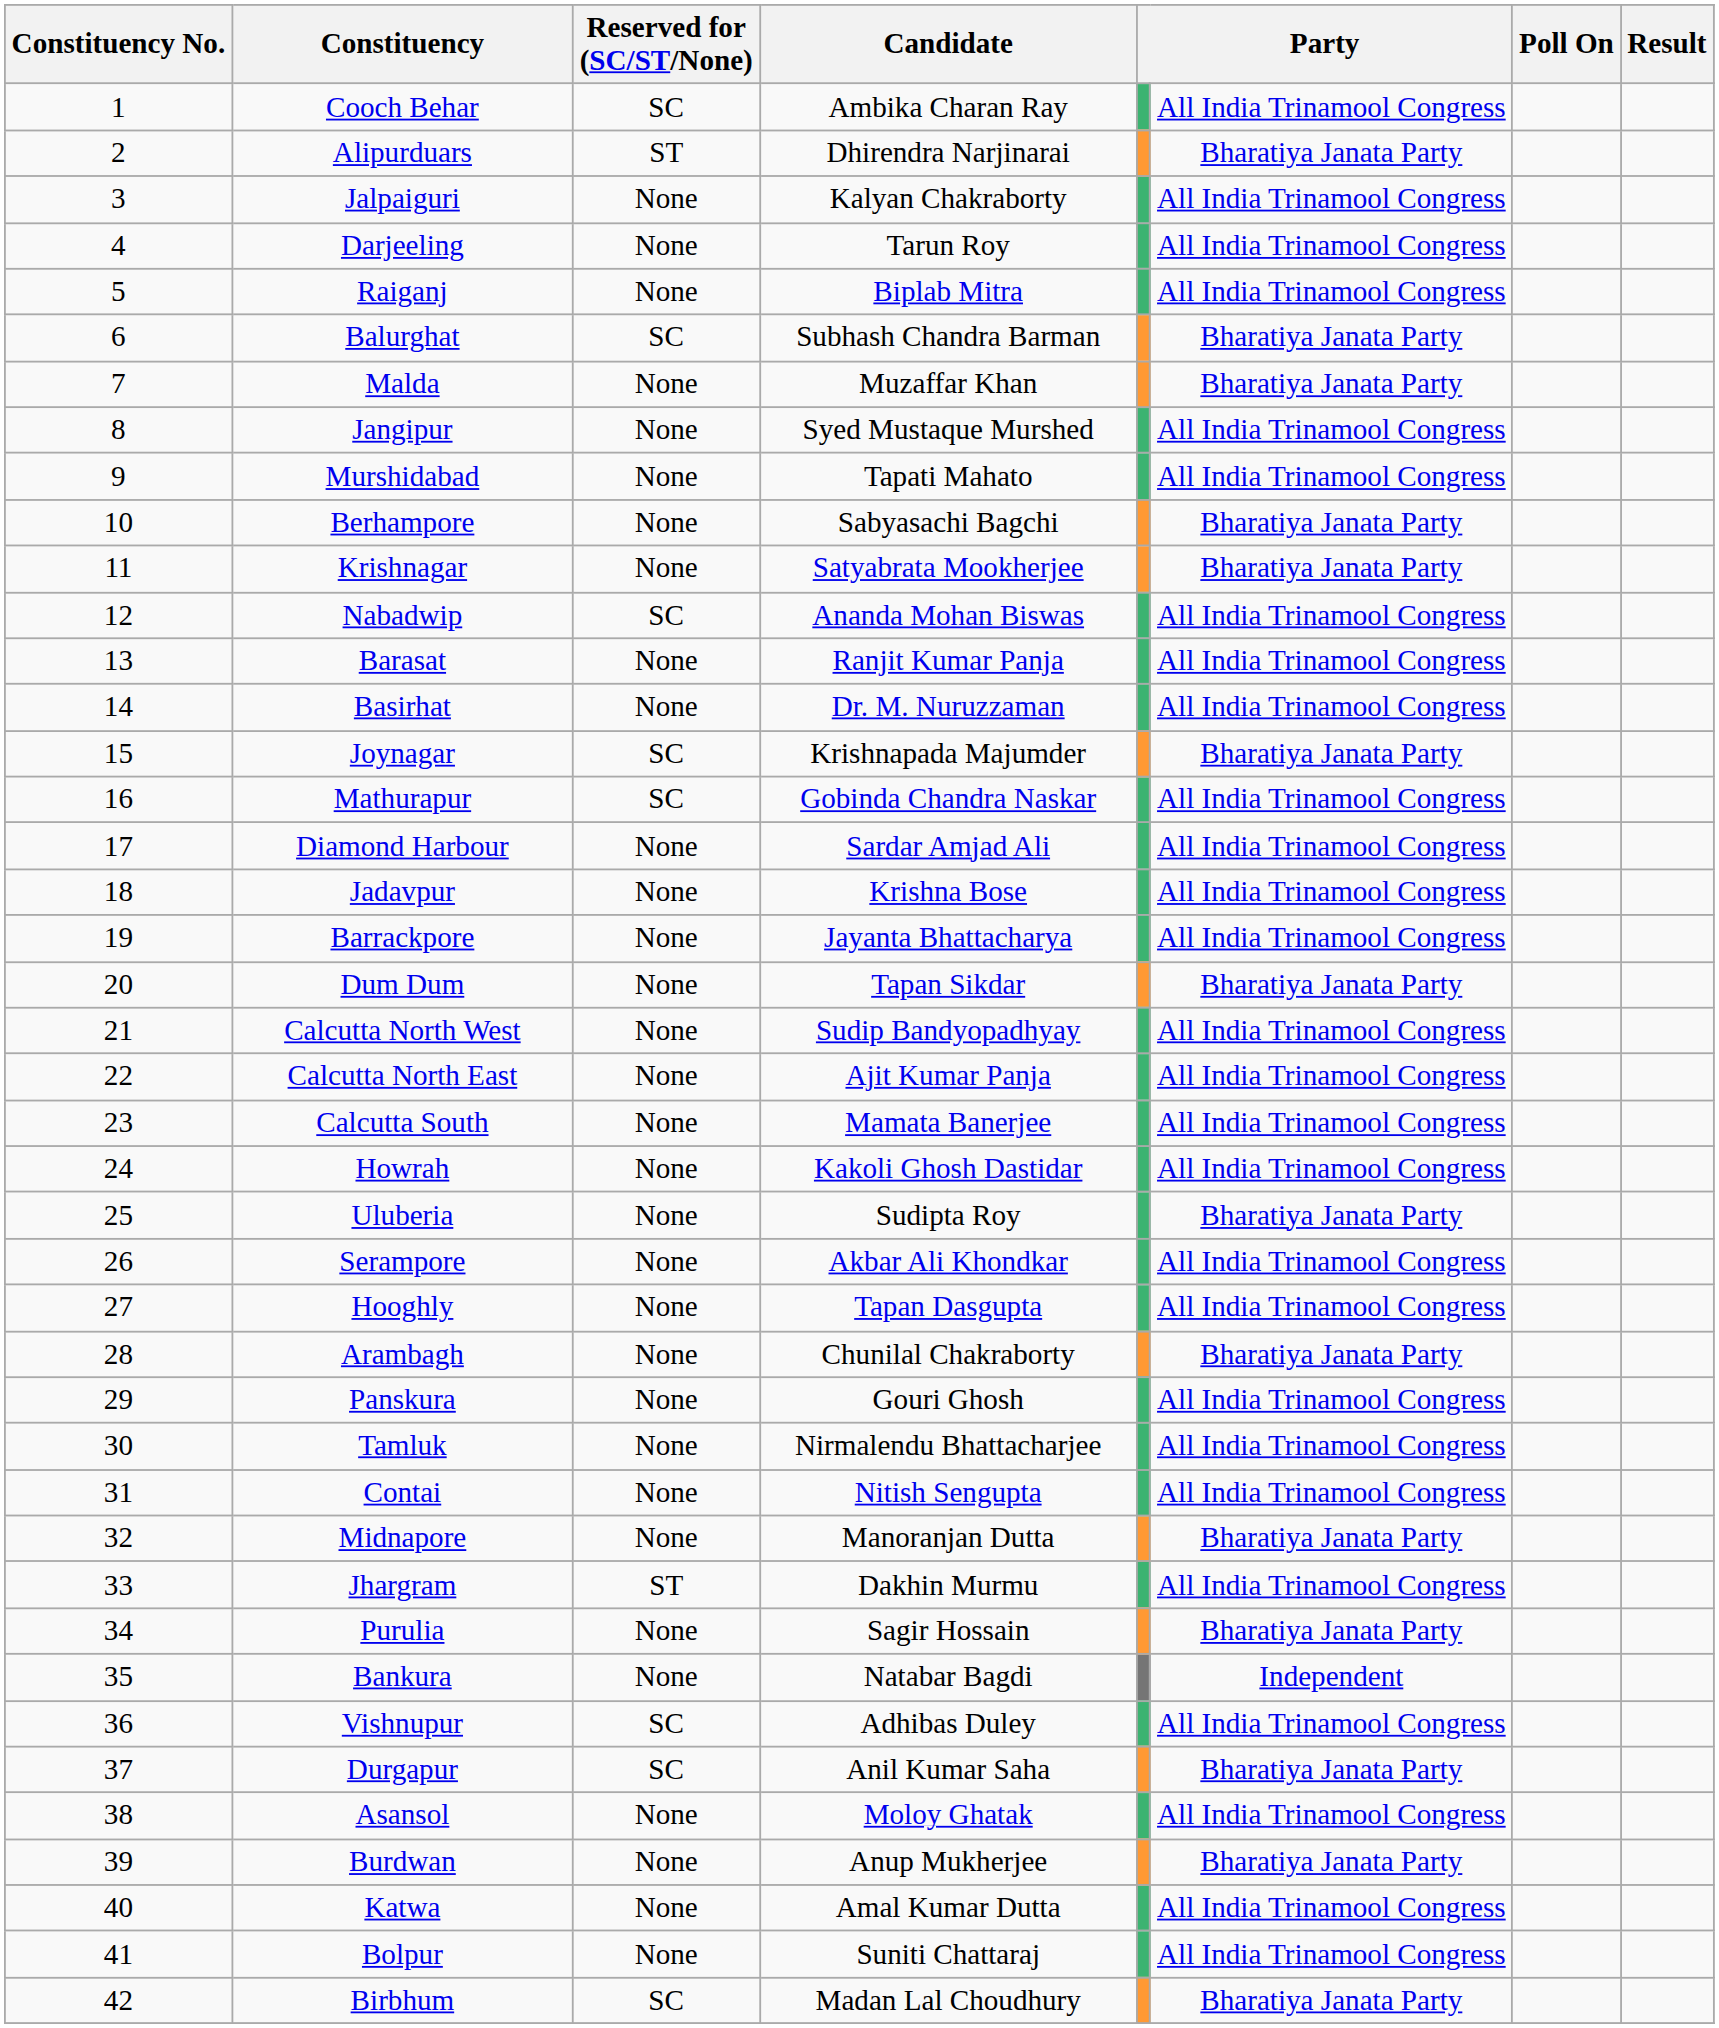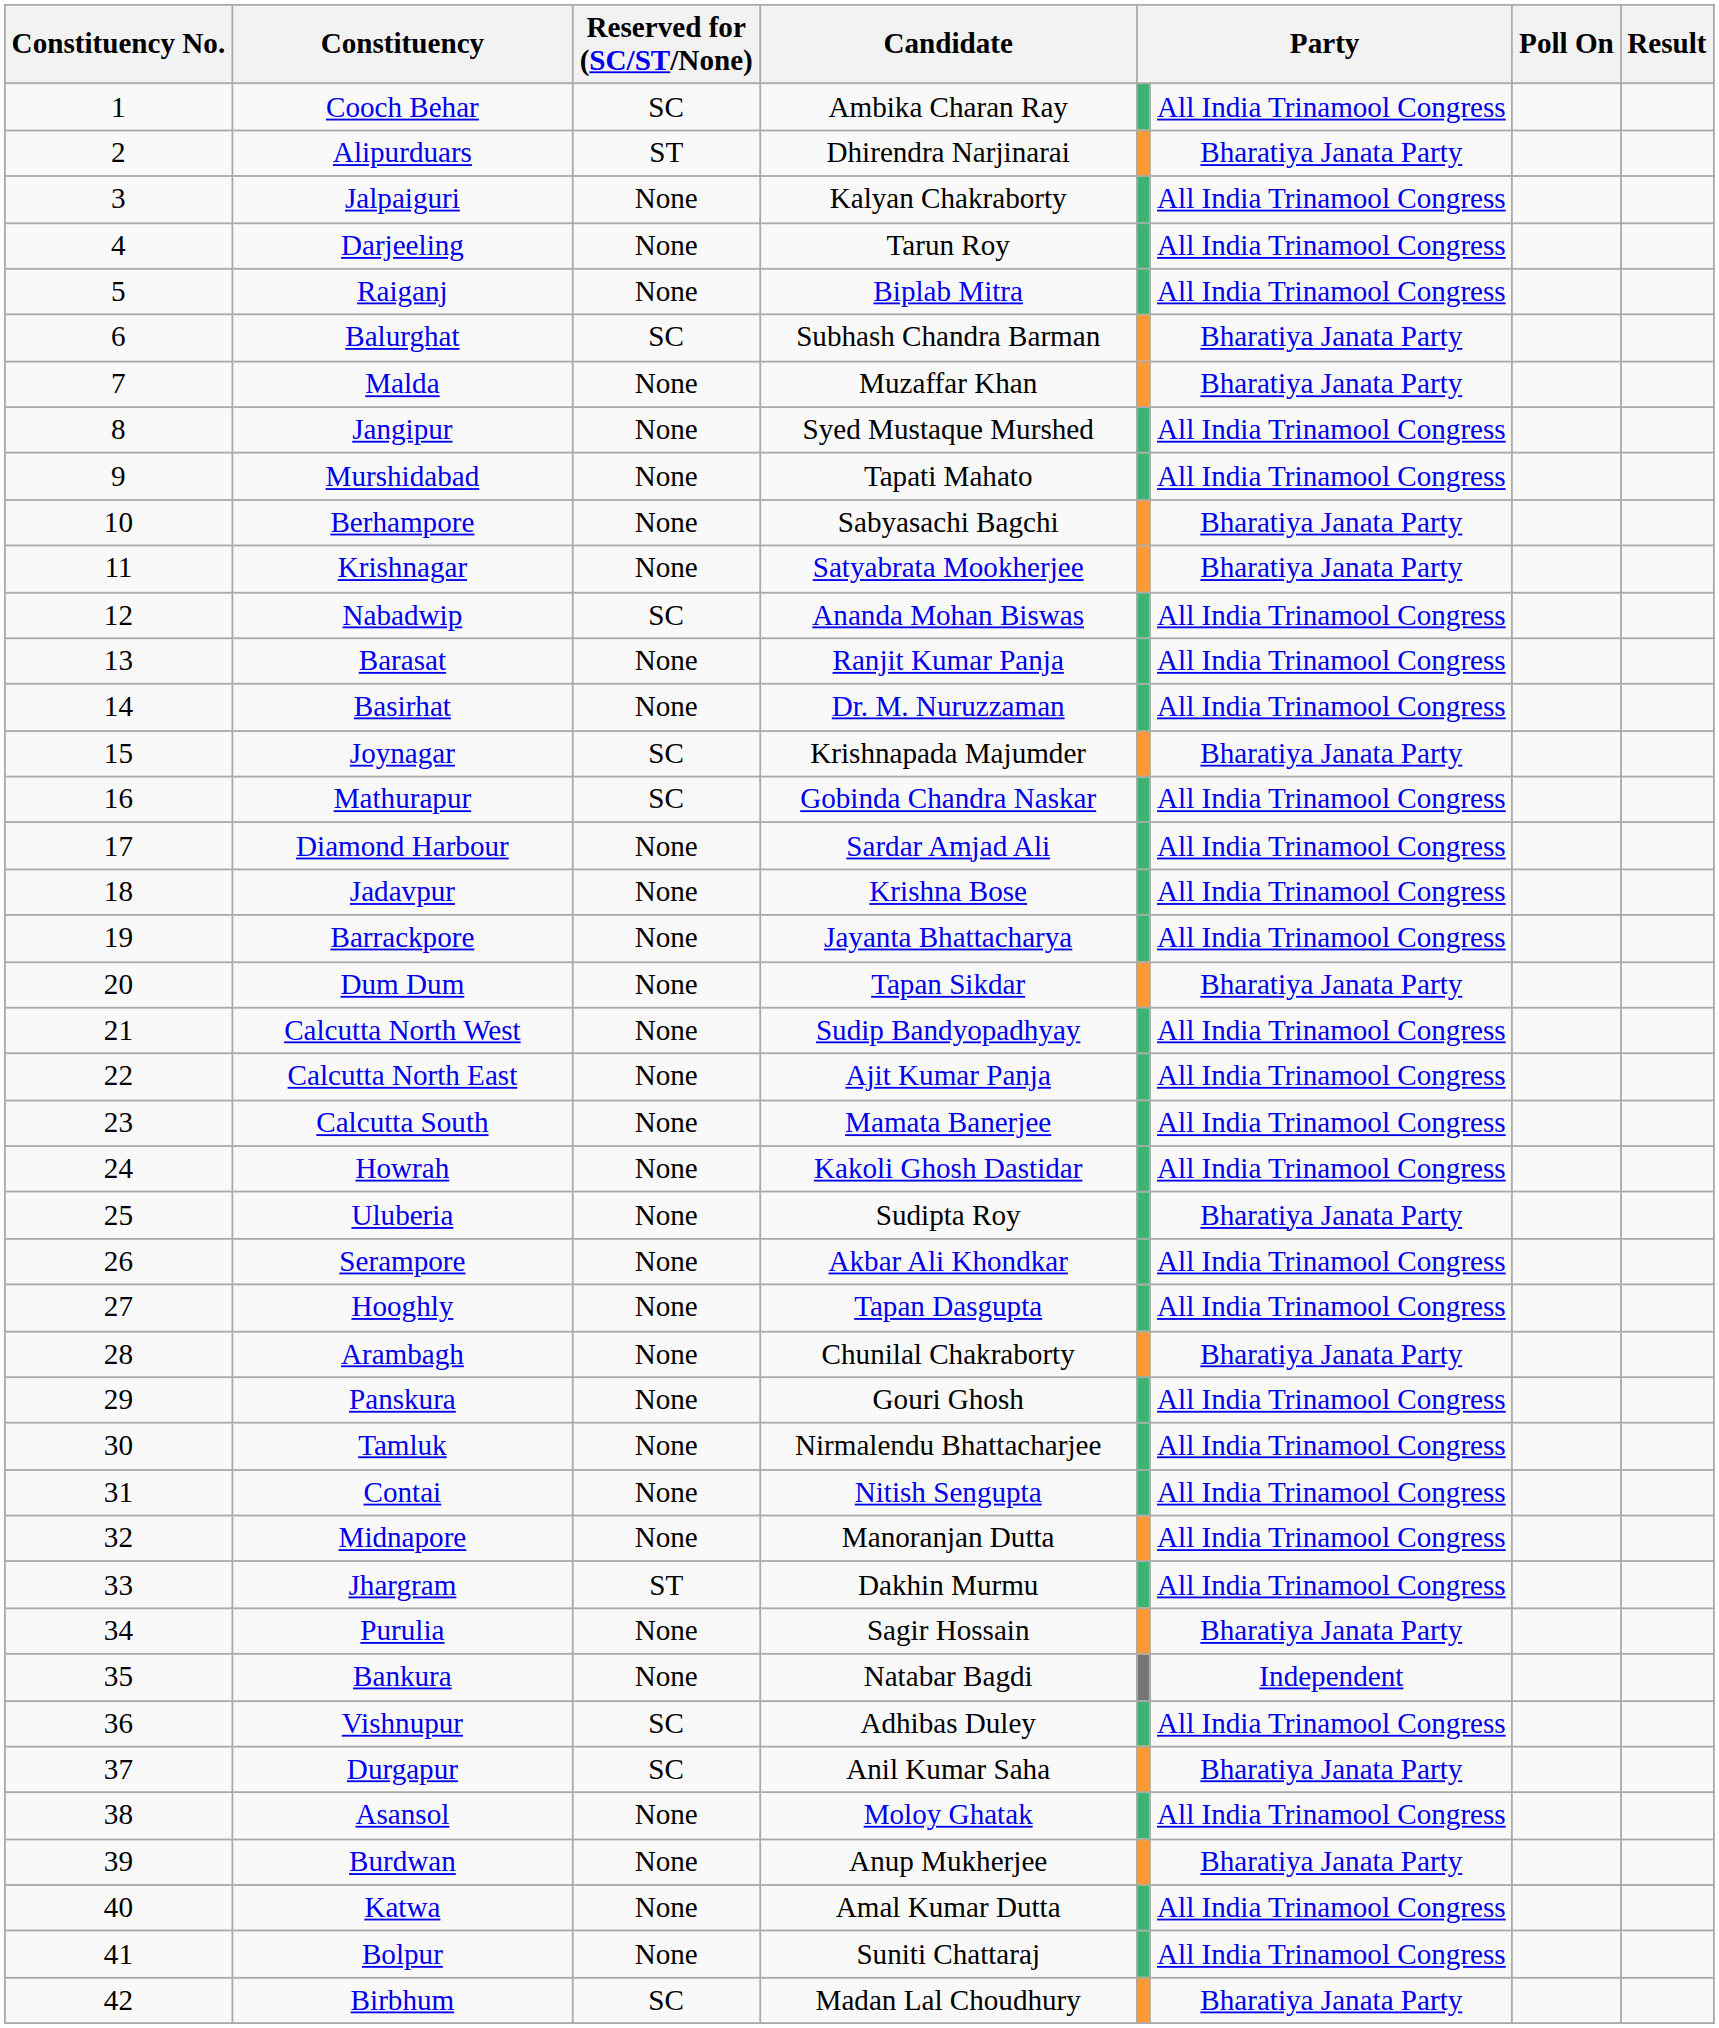Midnapore | column 6: Bharatiya Janata Party -> All India Trinamool Congress
